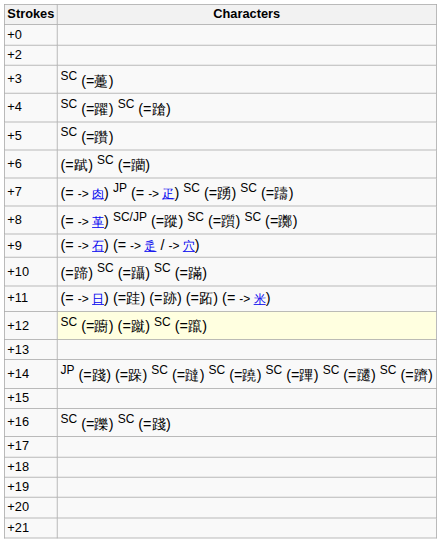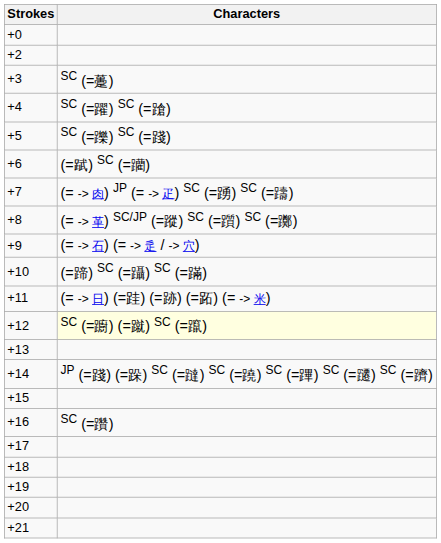+5 | Characters: SC (=躦) -> SC (=躒) SC (=踐)
+16 | Characters: SC (=躒) SC (=踐) -> SC (=躦)
